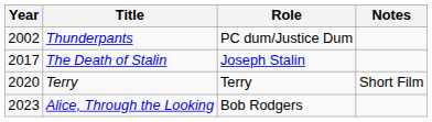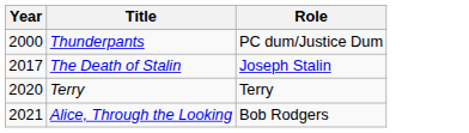- column: Notes | Short Film
Thunderpants | Year: 2002 -> 2000
Alice, Through the Looking | Year: 2023 -> 2021
